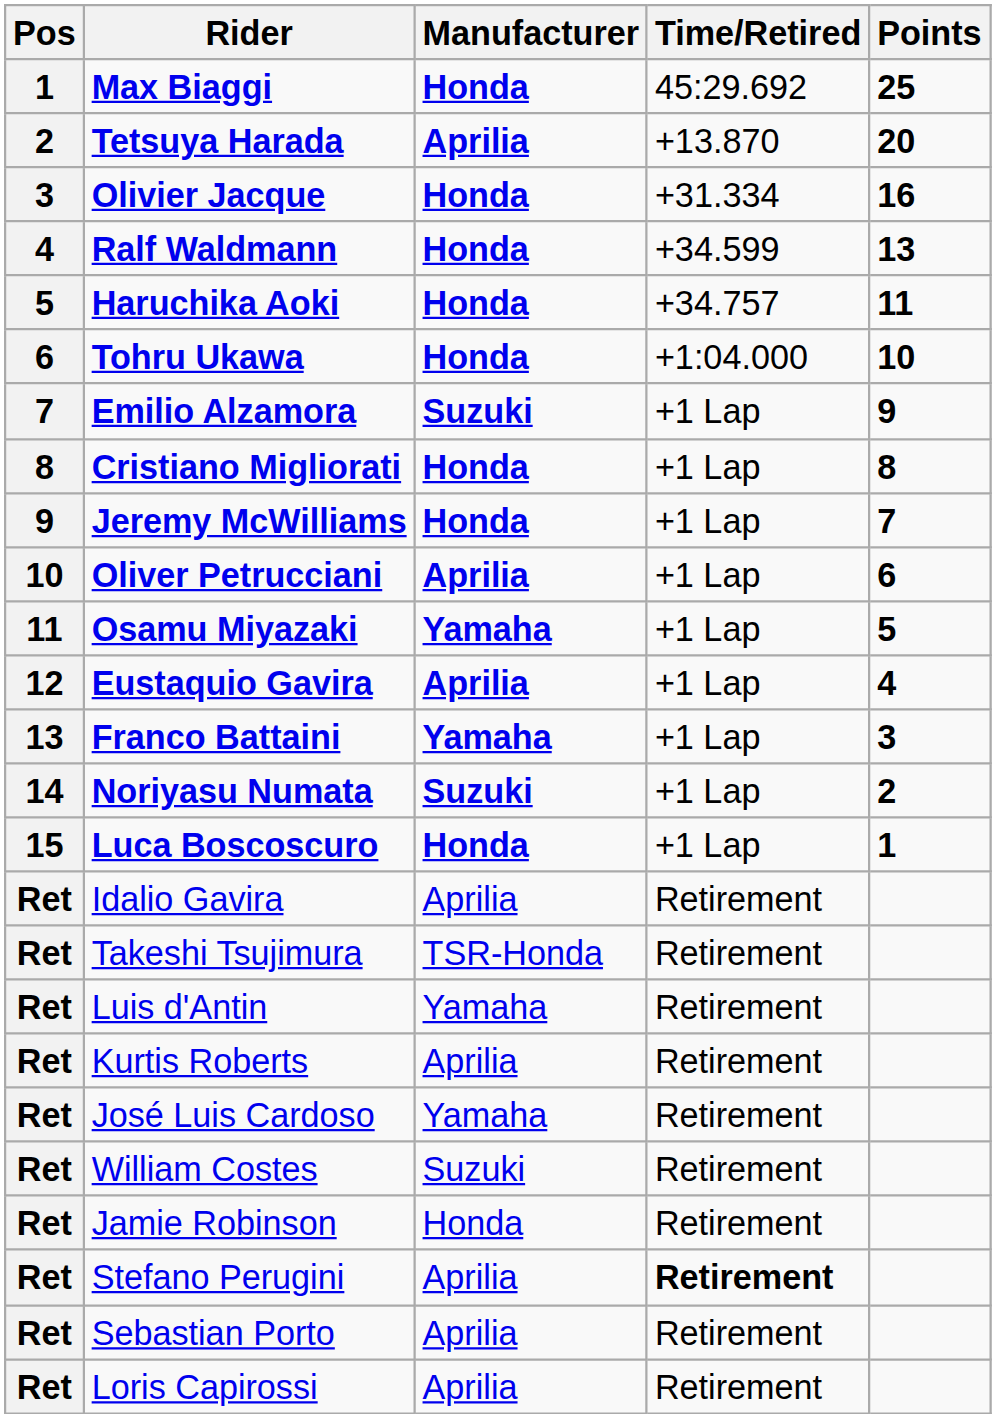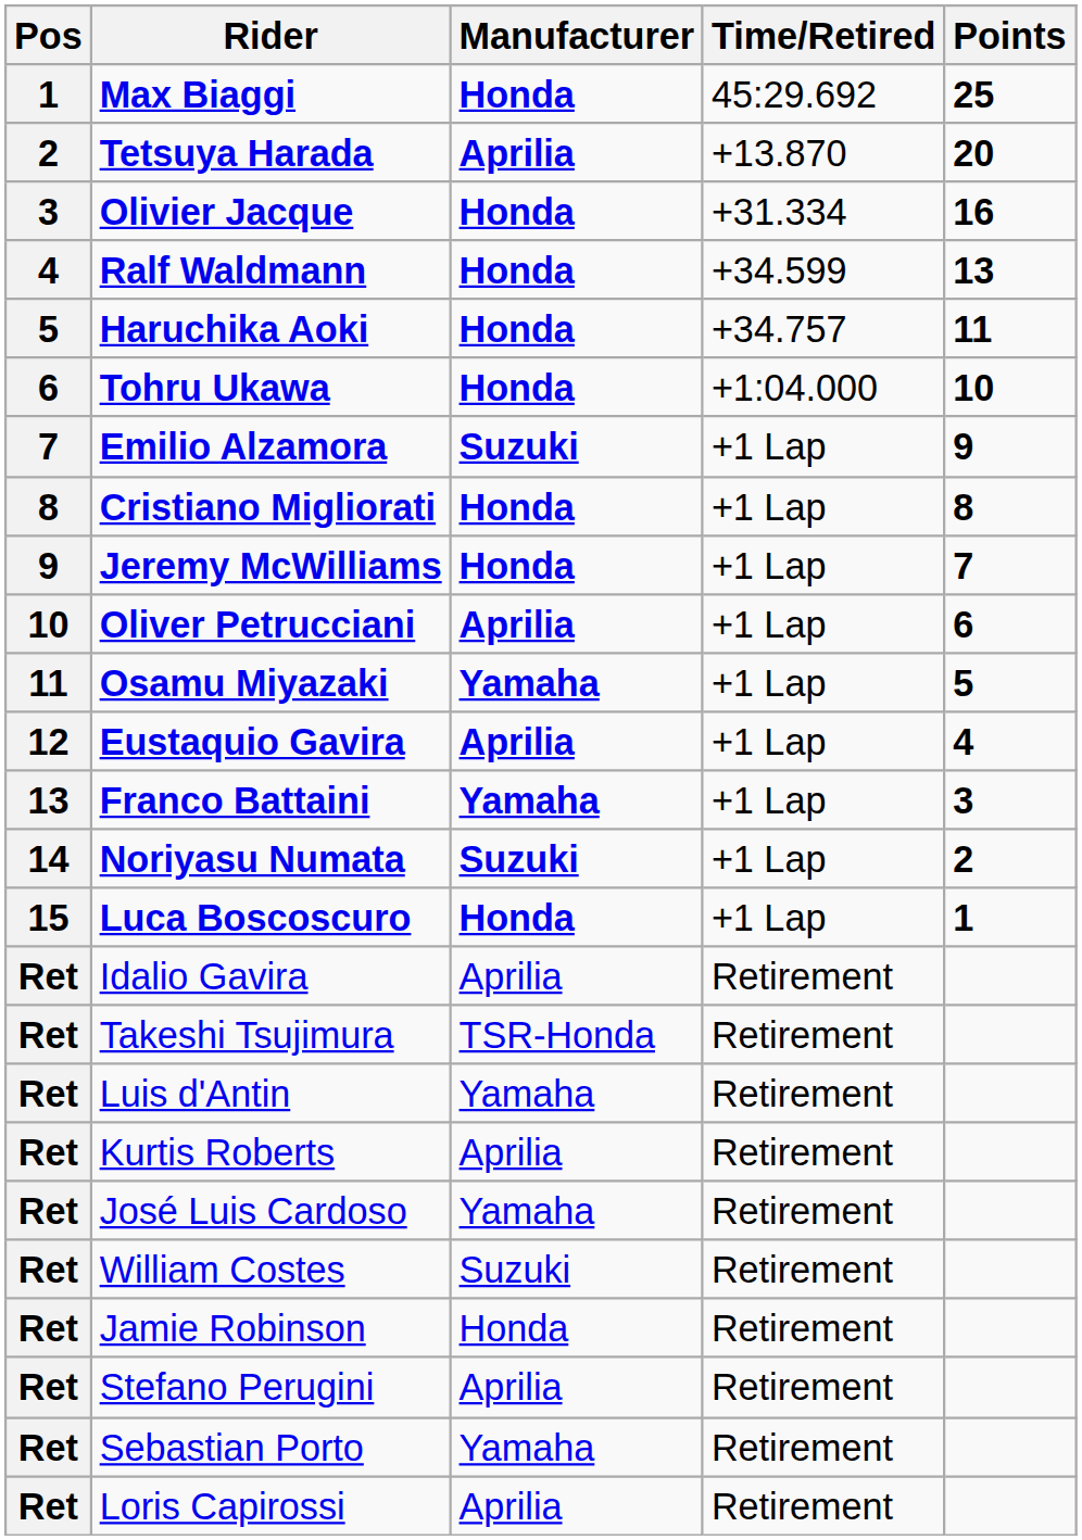Stefano Perugini | Time/Retired: bold -> normal
Sebastian Porto | Manufacturer: Aprilia -> Yamaha
